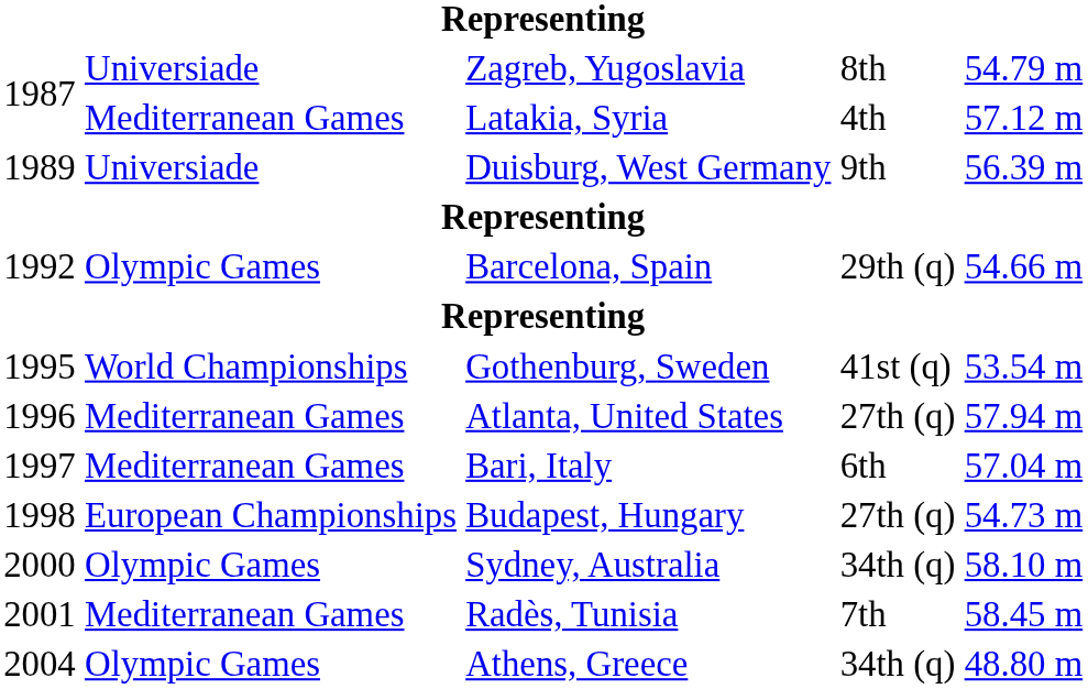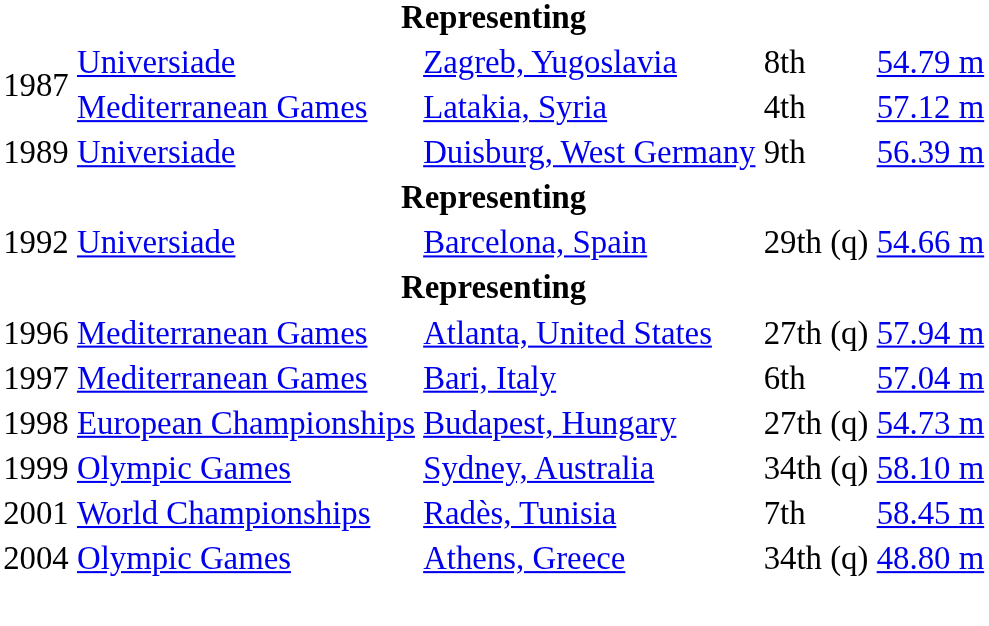Barcelona, Spain | column 2: Olympic Games -> Universiade
- row: 1995 | World Championships | Gothenburg, Sweden | 41st (q) | 53.54 m
Sydney, Australia | column 1: 2000 -> 1999
Radès, Tunisia | column 2: Mediterranean Games -> World Championships
